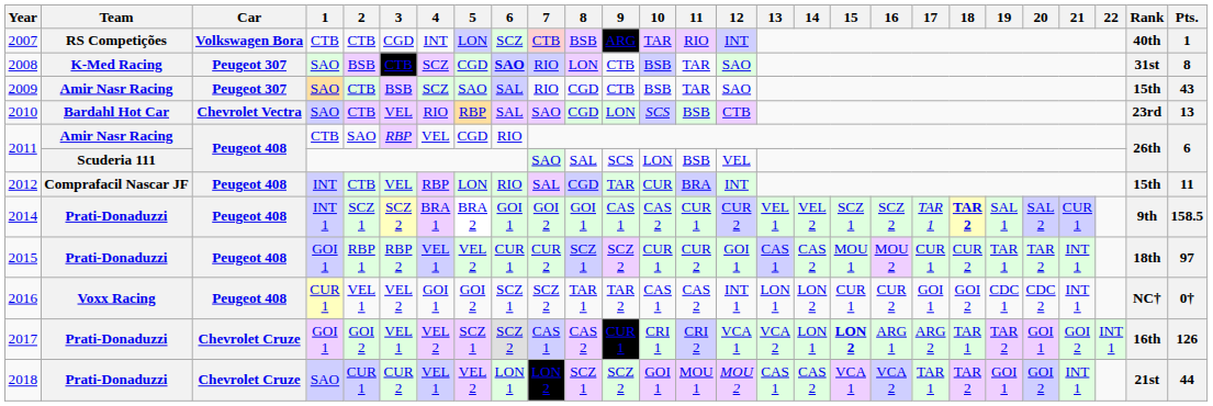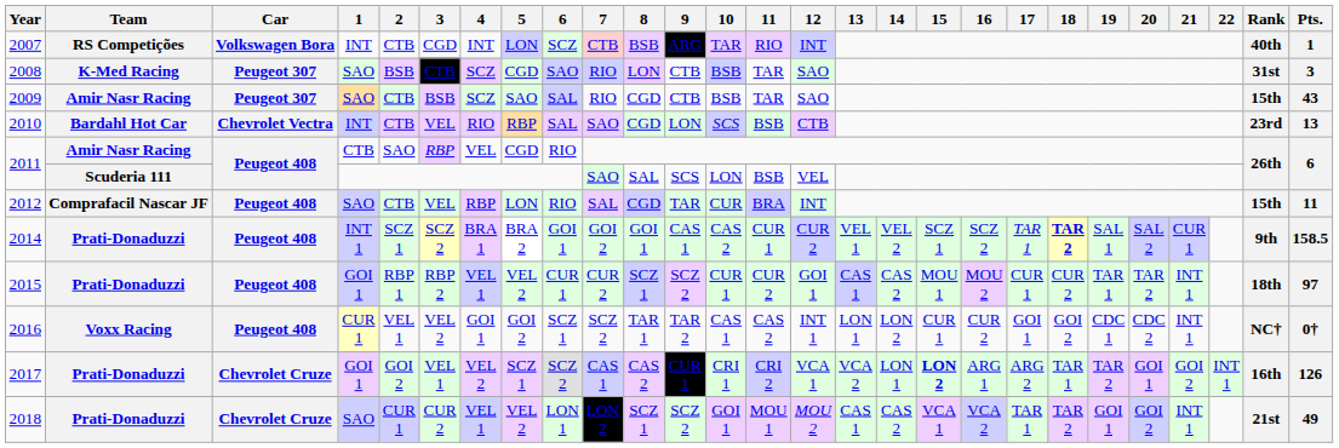2007 | 1: CTB -> INT
2008 | 6: bold -> normal
2008 | Pts.: 8 -> 3
2010 | 1: SAO -> INT
2012 | 1: INT -> SAO
2018 | Pts.: 44 -> 49
